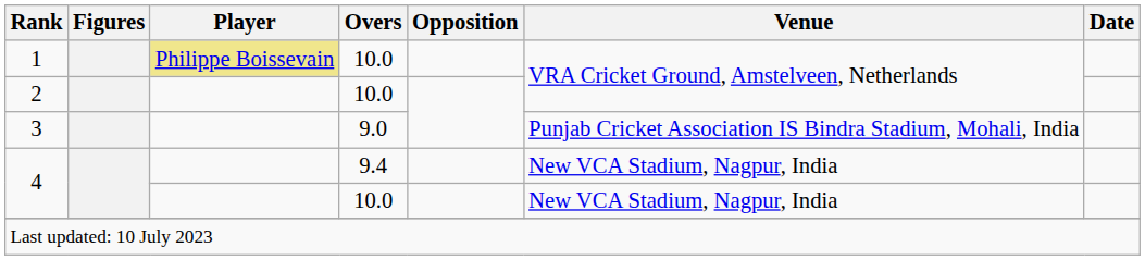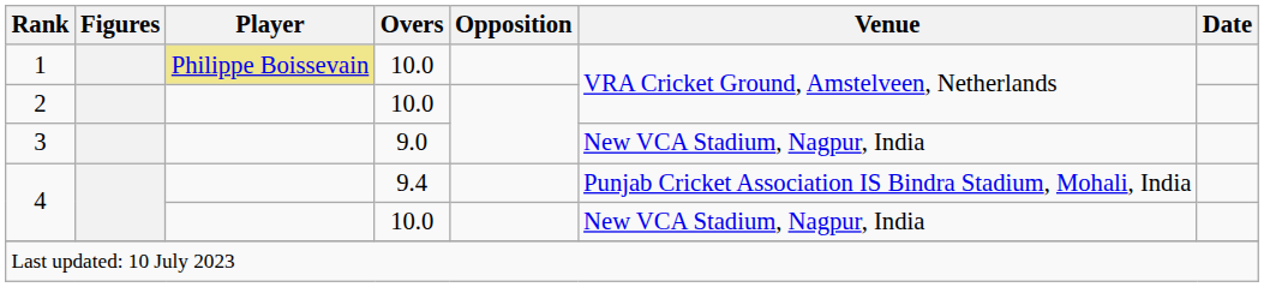3 | Venue: Punjab Cricket Association IS Bindra Stadium, Mohali, India -> New VCA Stadium, Nagpur, India
4 / 9.4 | Venue: New VCA Stadium, Nagpur, India -> Punjab Cricket Association IS Bindra Stadium, Mohali, India
